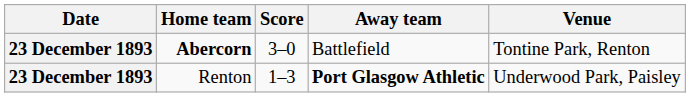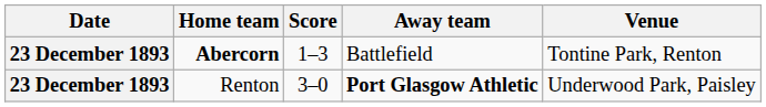Abercorn | Score: 3–0 -> 1–3
Renton | Score: 1–3 -> 3–0
